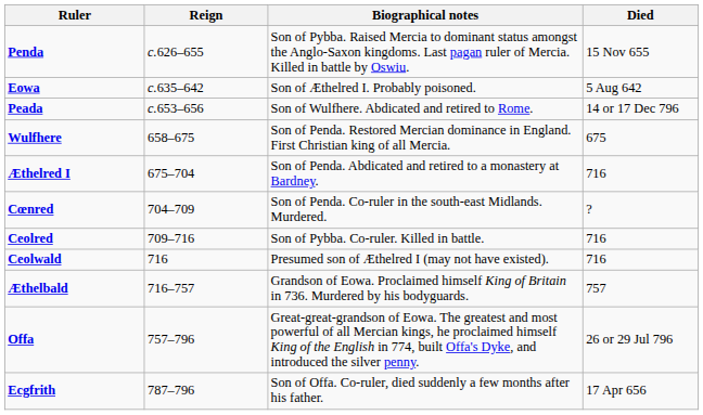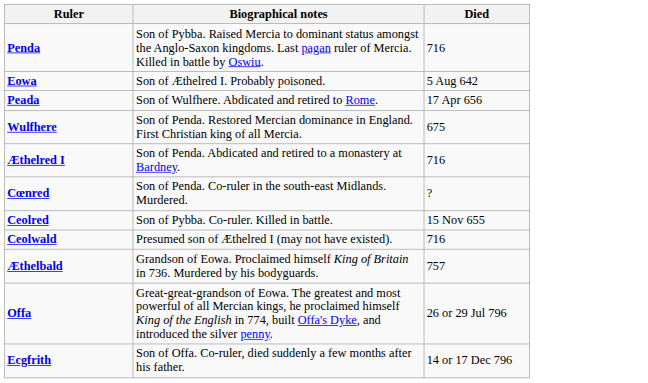- column: Reign | c.626–655 | c.635–642 | c.653–656 | 658–675 | 675–704 | 704–709 | 709–716 | 716 | 716–757 | 757–796 | 787–796
Penda | Died: 15 Nov 655 -> 716
Peada | Died: 14 or 17 Dec 796 -> 17 Apr 656
Ceolred | Died: 716 -> 15 Nov 655
Ecgfrith | Died: 17 Apr 656 -> 14 or 17 Dec 796
